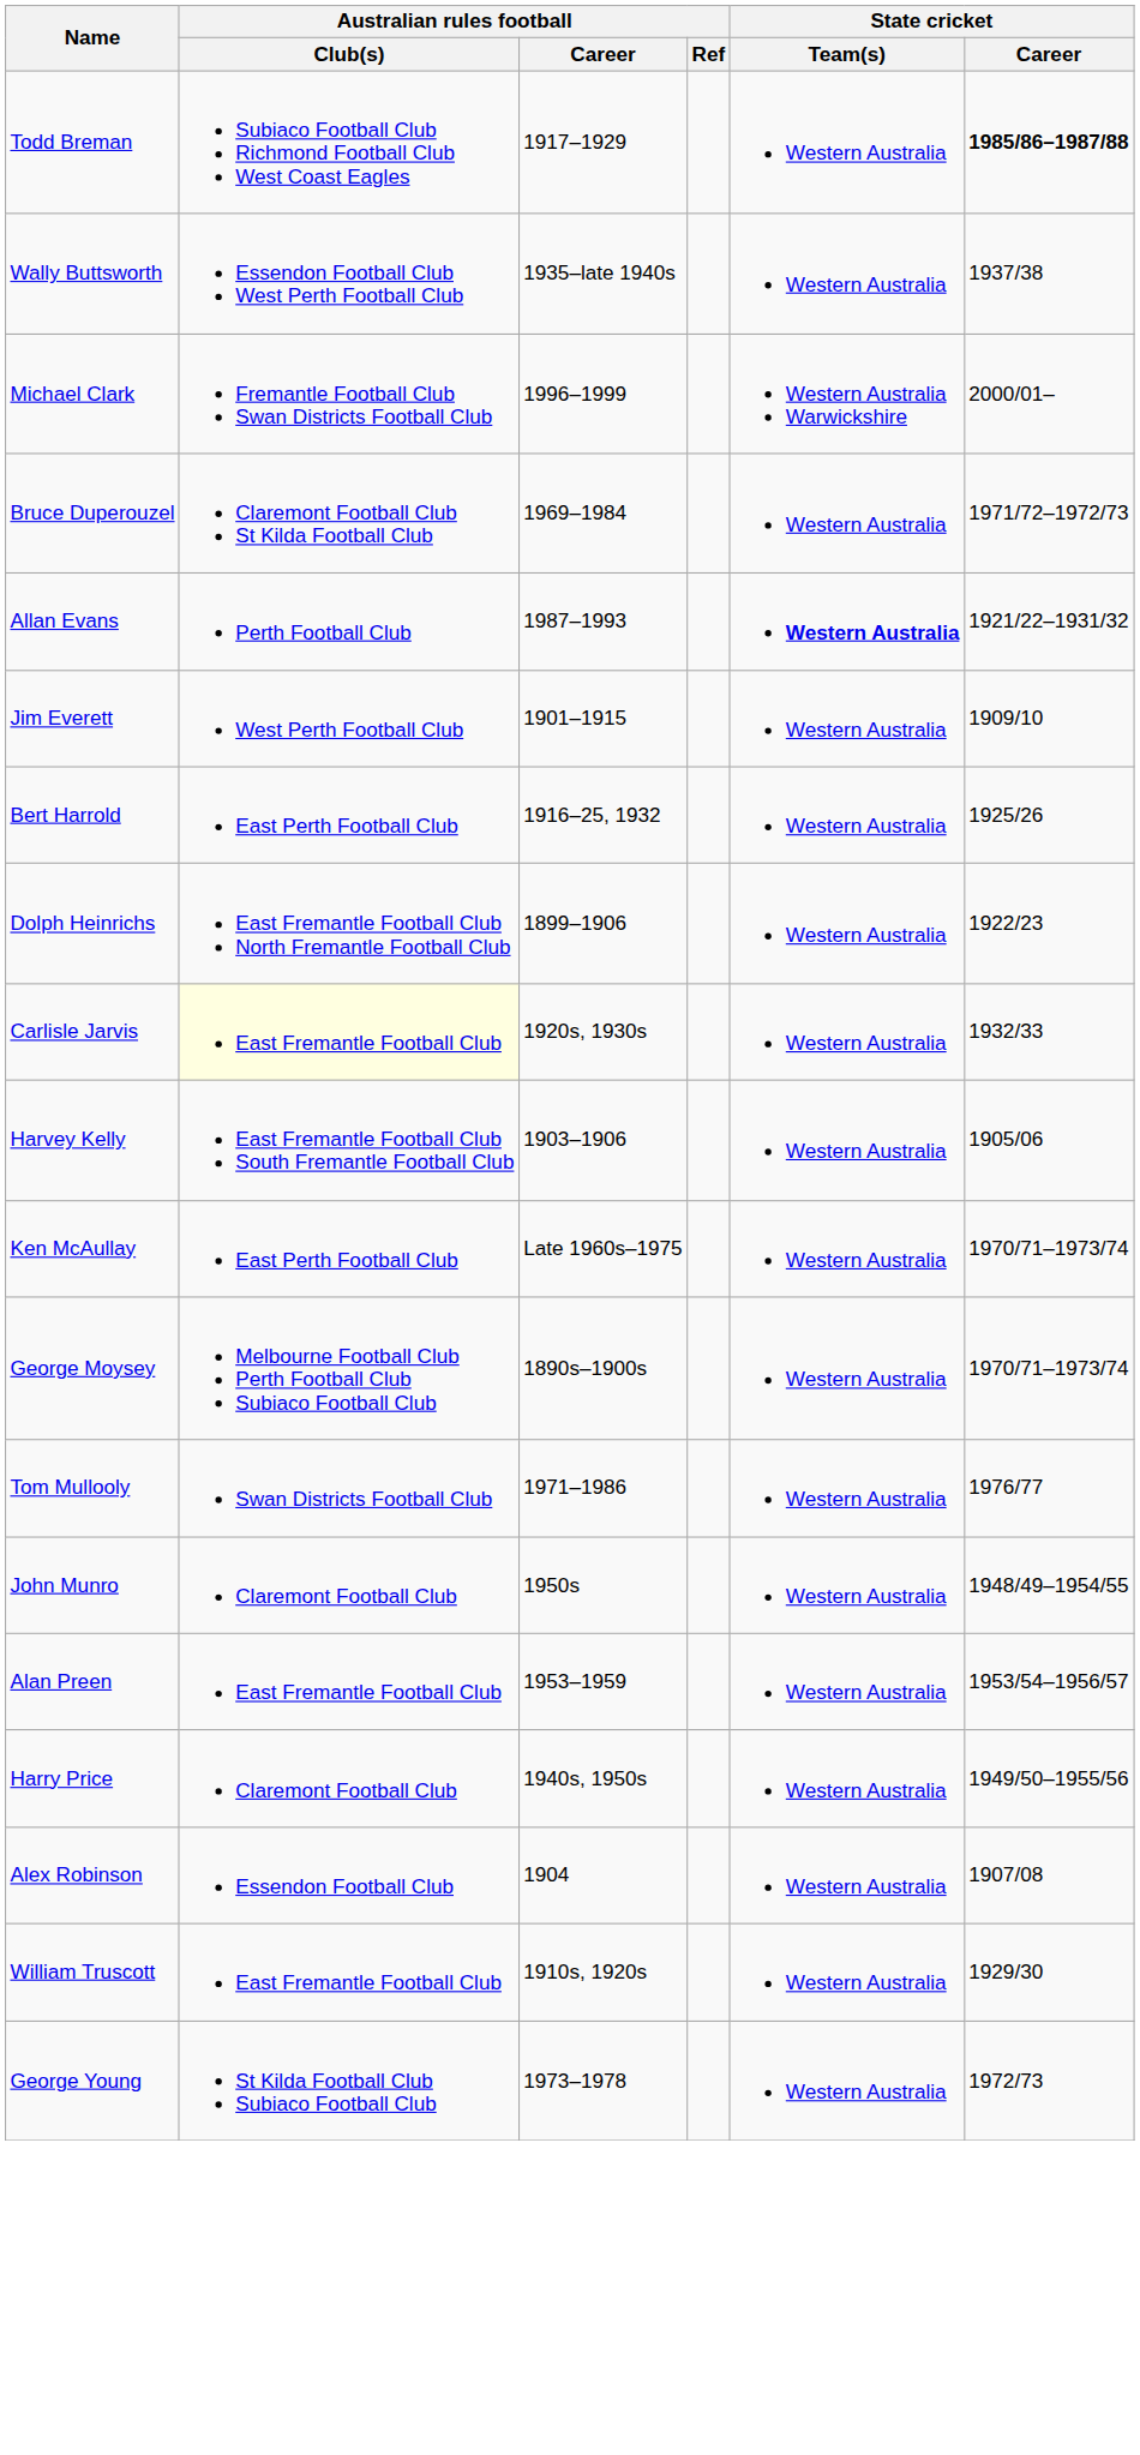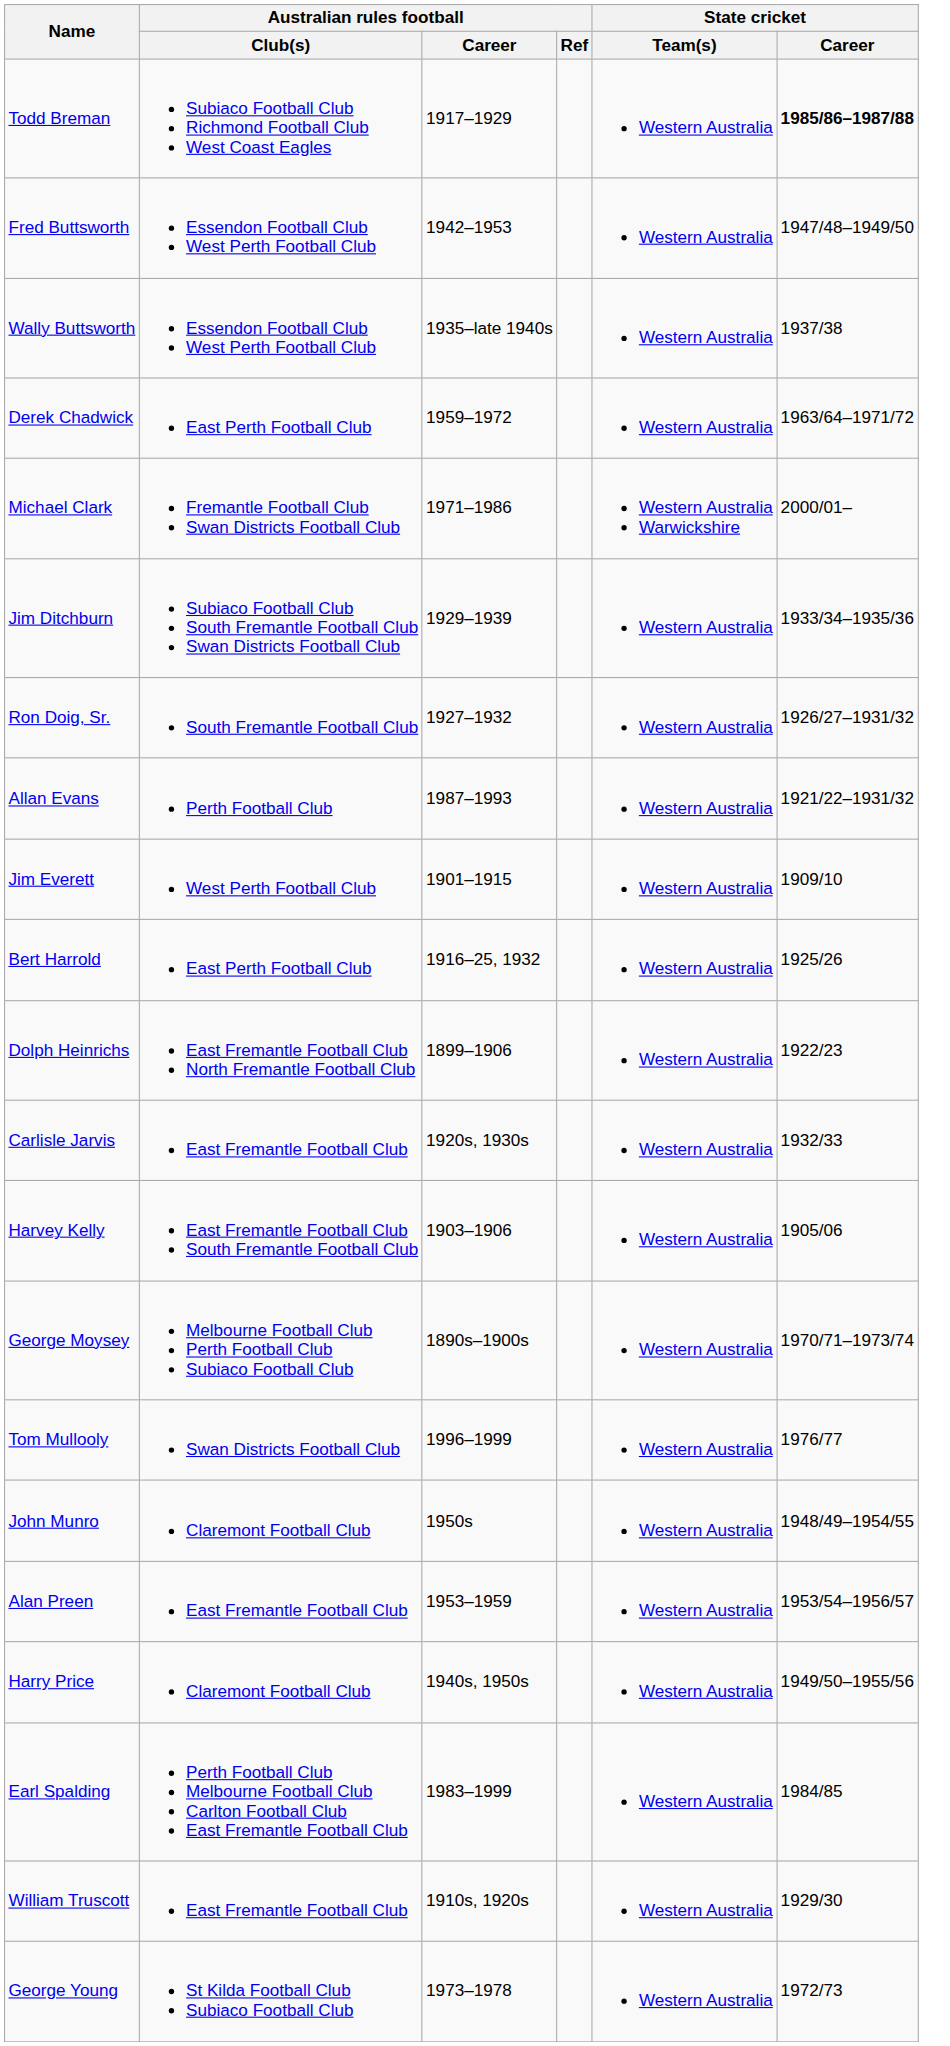+ row: Fred Buttsworth | Essendon Football Club West Perth Football Club | 1942–1953 | Western Australia | 1947/48–1949/50
+ row: Derek Chadwick | East Perth Football Club | 1959–1972 | Western Australia | 1963/64–1971/72
Michael Clark | Australian rules football / Career: 1996–1999 -> 1971–1986
+ row: Jim Ditchburn | Subiaco Football Club South Fremantle Football Club Swan Districts Football Club | 1929–1939 | Western Australia | 1933/34–1935/36
+ row: Ron Doig, Sr. | South Fremantle Football Club | 1927–1932 | Western Australia | 1926/27–1931/32
- row: Bruce Duperouzel | Claremont Football Club St Kilda Football Club | 1969–1984 | Western Australia | 1971/72–1972/73
Allan Evans | State cricket / Team(s): bold -> normal
Carlisle Jarvis | Australian rules football / Club(s): lightyellow background -> no background
- row: Ken McAullay | East Perth Football Club | Late 1960s–1975 | Western Australia | 1970/71–1973/74
Tom Mullooly | Australian rules football / Career: 1971–1986 -> 1996–1999
- row: Alex Robinson | Essendon Football Club | 1904 | Western Australia | 1907/08
+ row: Earl Spalding | Perth Football Club Melbourne Football Club Carlton Football Club East Fremantle Football Club | 1983–1999 | Western Australia | 1984/85
